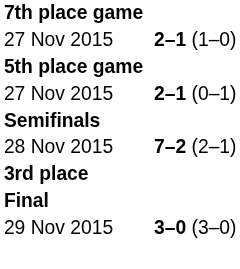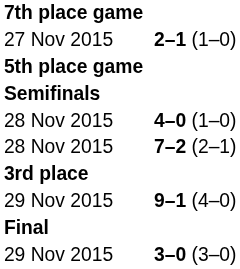- row: 27 Nov 2015 | 2–1 (0–1)
+ row: 28 Nov 2015 | 4–0 (1–0)
+ row: 29 Nov 2015 | 9–1 (4–0)
